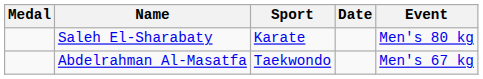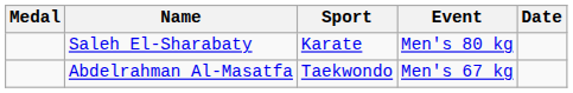columns swapped: Event <-> Date
